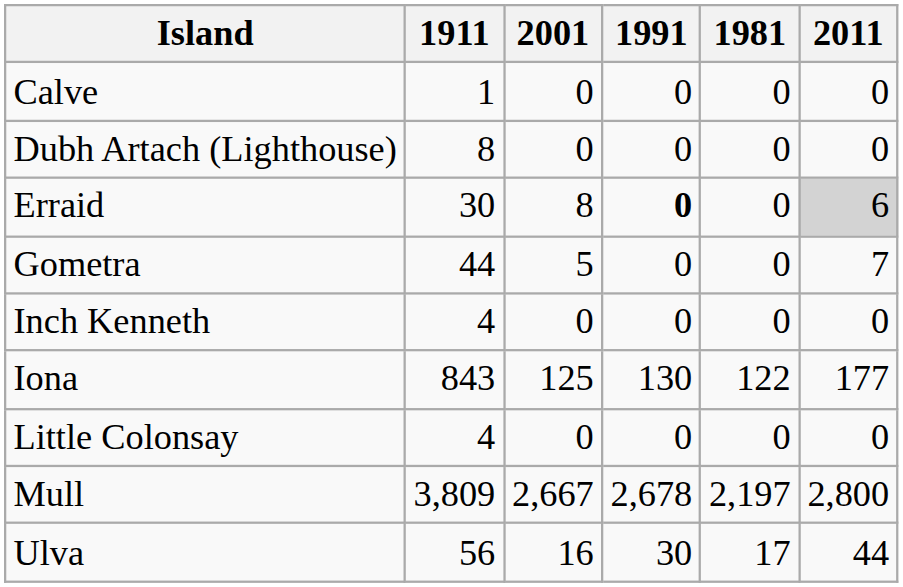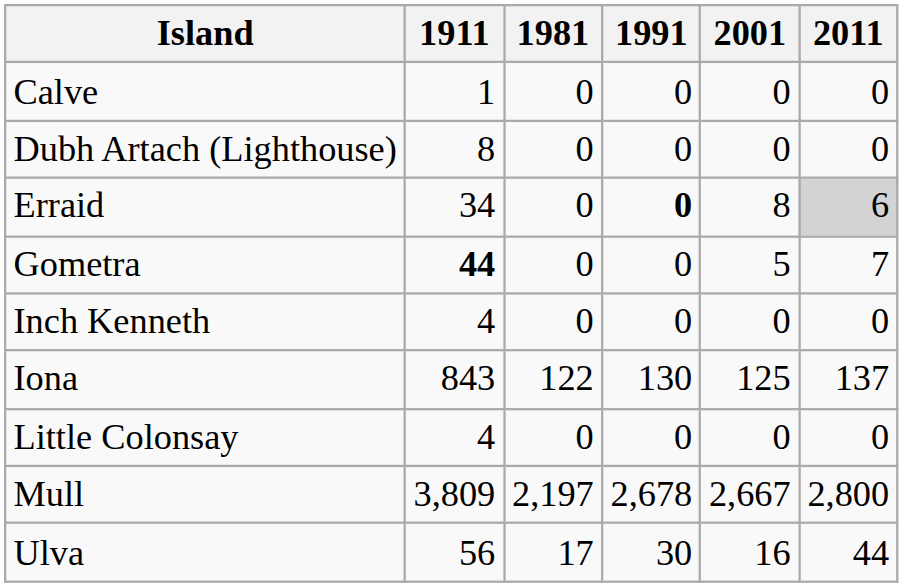columns swapped: 1981 <-> 2001
Erraid | 1911: 30 -> 34
Gometra | 1911: normal -> bold
Iona | 2011: 177 -> 137
